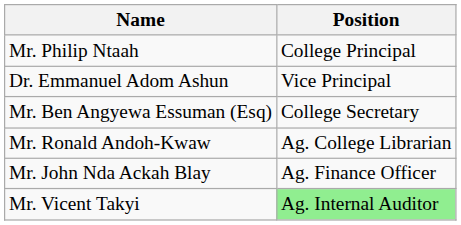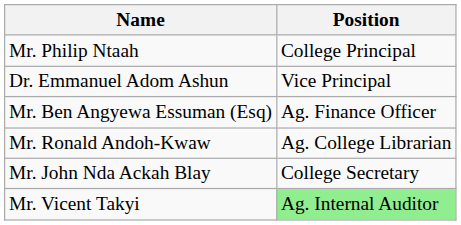Mr. Ben Angyewa Essuman (Esq) | Position: College Secretary -> Ag. Finance Officer
Mr. John Nda Ackah Blay | Position: Ag. Finance Officer -> College Secretary
